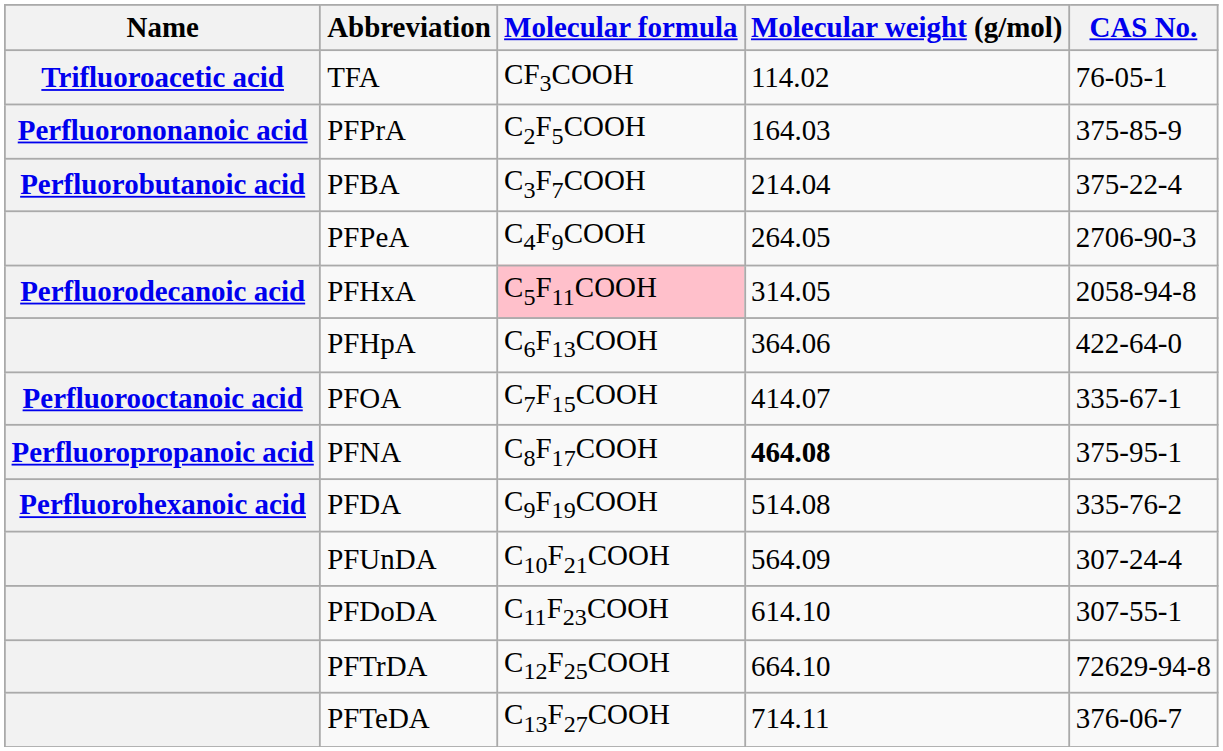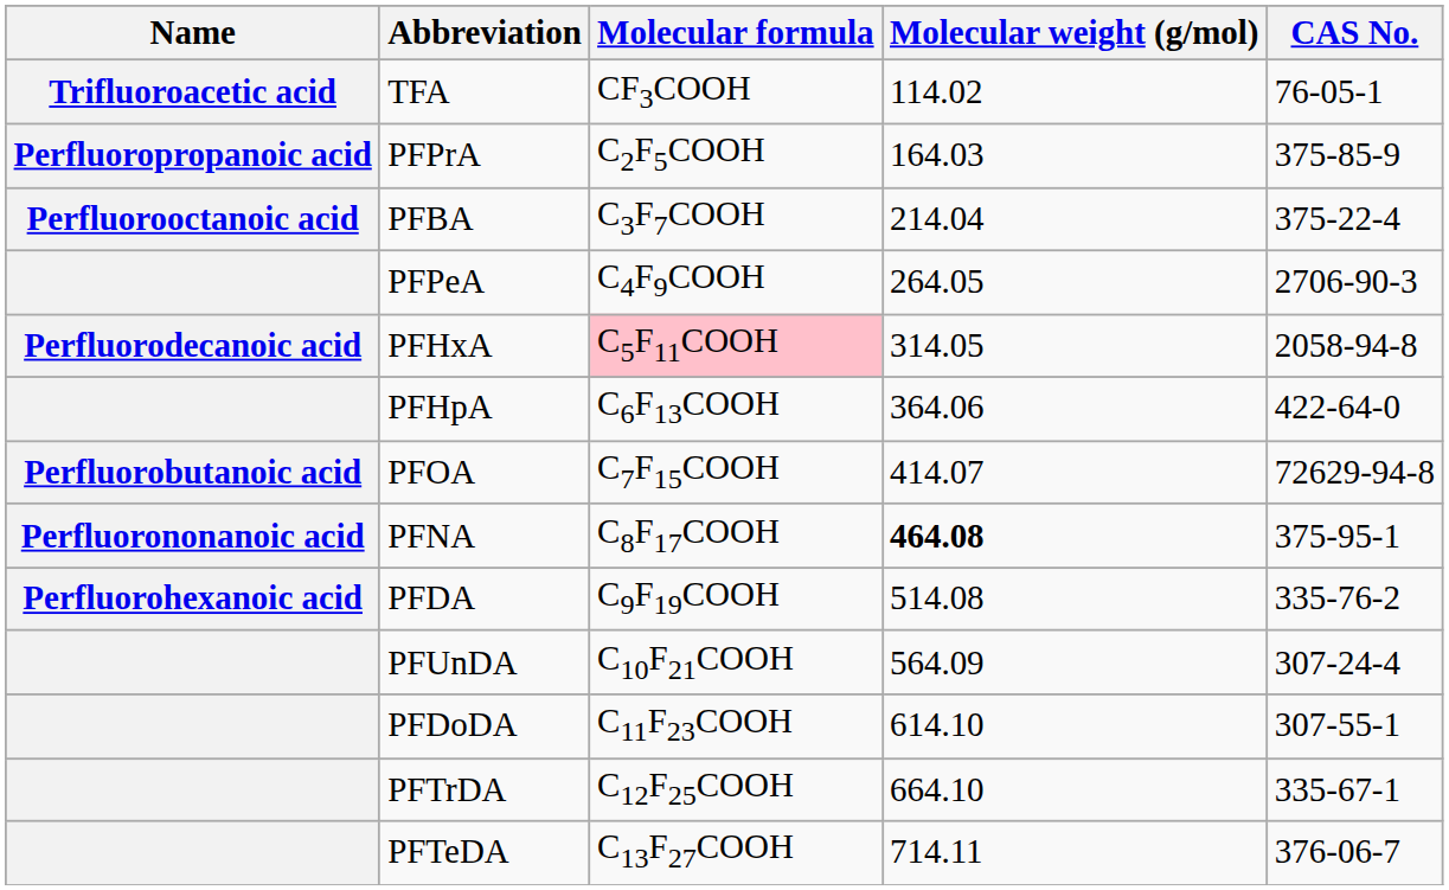PFPrA | Name: Perfluorononanoic acid -> Perfluoropropanoic acid
PFBA | Name: Perfluorobutanoic acid -> Perfluorooctanoic acid
PFOA | Name: Perfluorooctanoic acid -> Perfluorobutanoic acid
PFOA | CAS No.: 335-67-1 -> 72629-94-8
PFNA | Name: Perfluoropropanoic acid -> Perfluorononanoic acid
PFTrDA | CAS No.: 72629-94-8 -> 335-67-1
